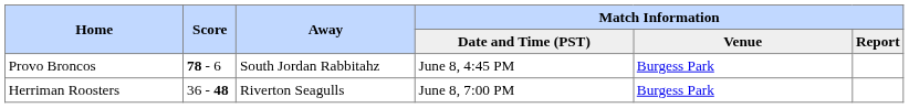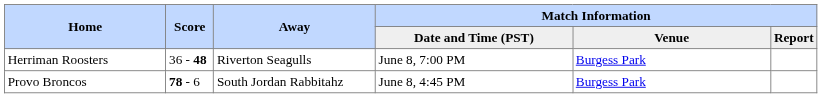rows swapped: Provo Broncos <-> Herriman Roosters
